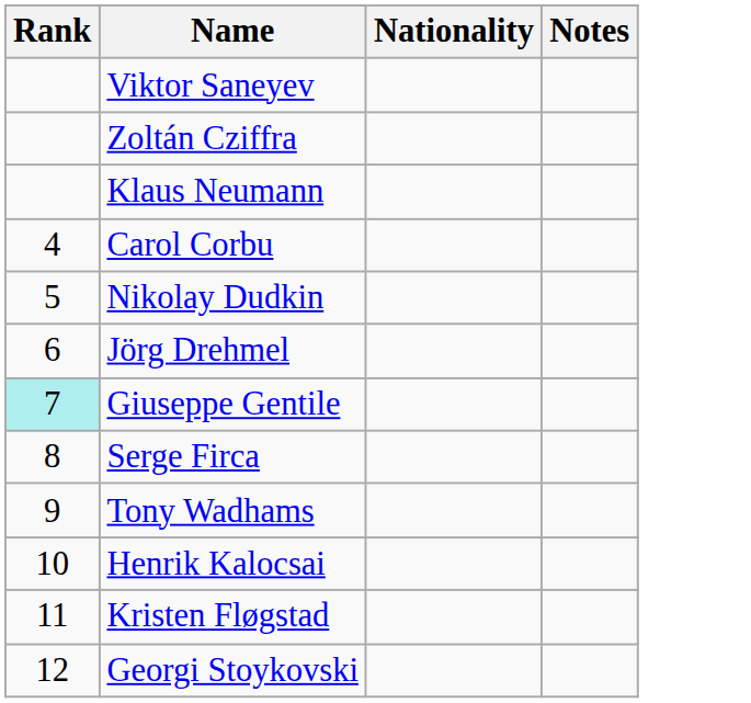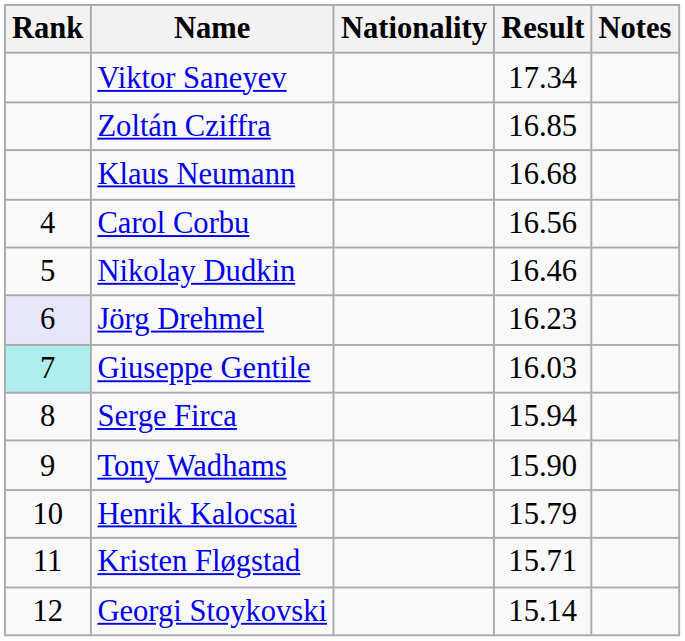+ column: Result | 17.34 | 16.85 | 16.68 | 16.56 | 16.46 | 16.23 | 16.03 | 15.94 | 15.90 | 15.79 | 15.71 | 15.14
Jörg Drehmel | Rank: no background -> lavender background
